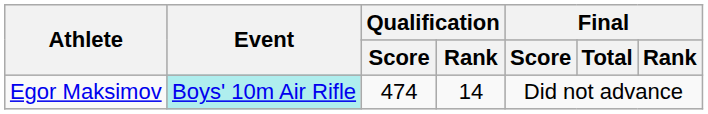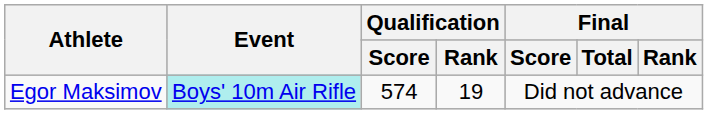Egor Maksimov | Qualification / Score: 474 -> 574
Egor Maksimov | Qualification / Rank: 14 -> 19
